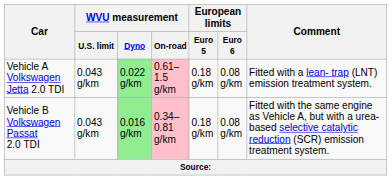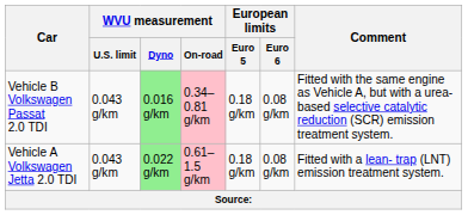rows swapped: Vehicle A Volkswagen Jetta 2.0 TDI <-> Vehicle B Volkswagen Passat 2.0 TDI
